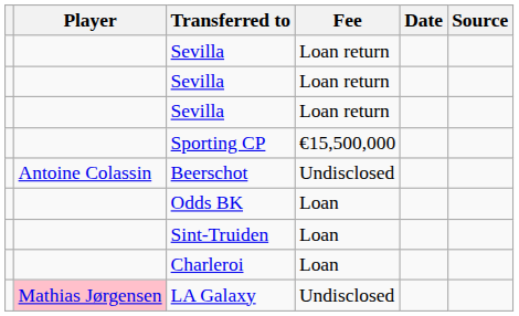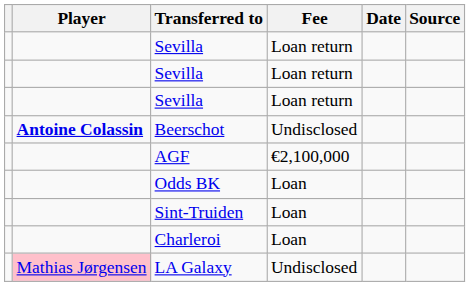- row: Sporting CP | €15,500,000
Beerschot | Player: normal -> bold
+ row: AGF | €2,100,000
